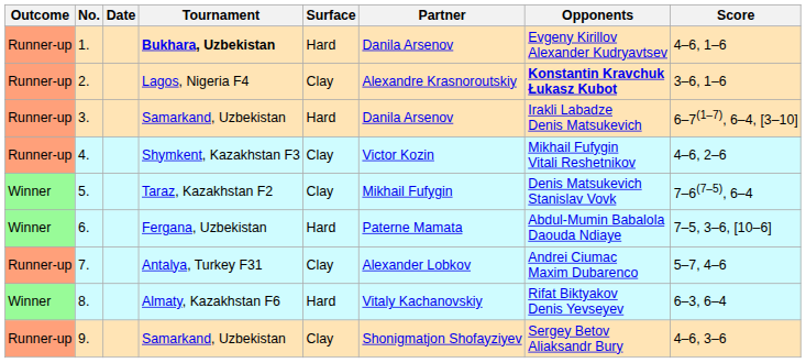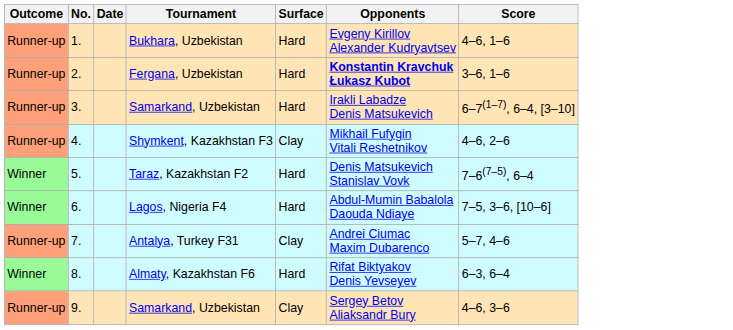- column: Partner | Danila Arsenov | Alexandre Krasnoroutskiy | Danila Arsenov | Victor Kozin | Mikhail Fufygin | Paterne Mamata | Alexander Lobkov | Vitaly Kachanovskiy | Shonigmatjon Shofayziyev
1. | Tournament: bold -> normal
2. | Tournament: Lagos, Nigeria F4 -> Fergana, Uzbekistan
2. | Surface: Clay -> Hard
5. | Surface: Clay -> Hard
6. | Tournament: Fergana, Uzbekistan -> Lagos, Nigeria F4
